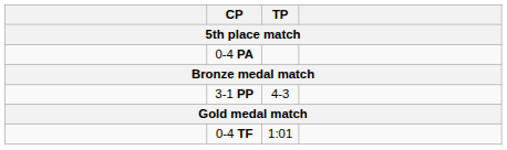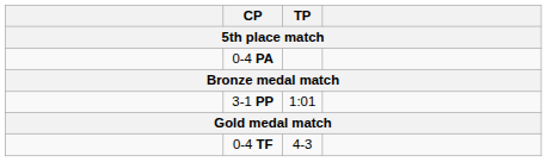3-1 PP | TP: 4-3 -> 1:01
0-4 TF | TP: 1:01 -> 4-3
